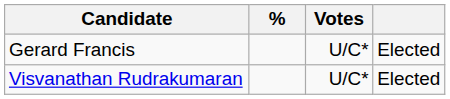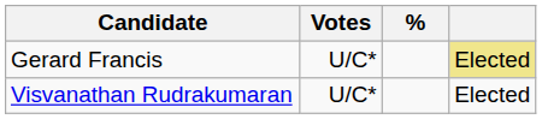columns swapped: Votes <-> %
Gerard Francis | column 4: no background -> khaki background
